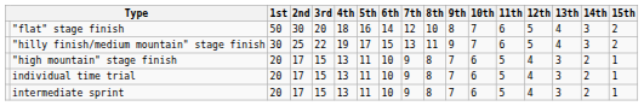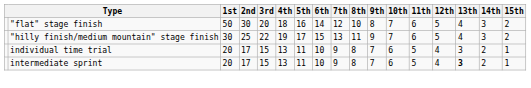- row: "high mountain" stage finish | 20 | 17 | 15 | 13 | 11 | 10 | 9 | 8 | 7 | 6 | 5 | 4 | 3 | 2 | 1
intermediate sprint | 13th: normal -> bold
